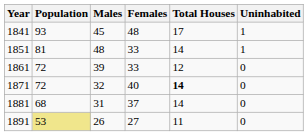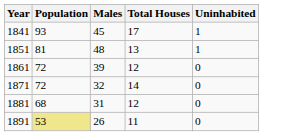- column: Females | 48 | 33 | 33 | 40 | 37 | 27
1851 | Total Houses: 14 -> 13
1871 | Total Houses: bold -> normal
1881 | Total Houses: 14 -> 12
